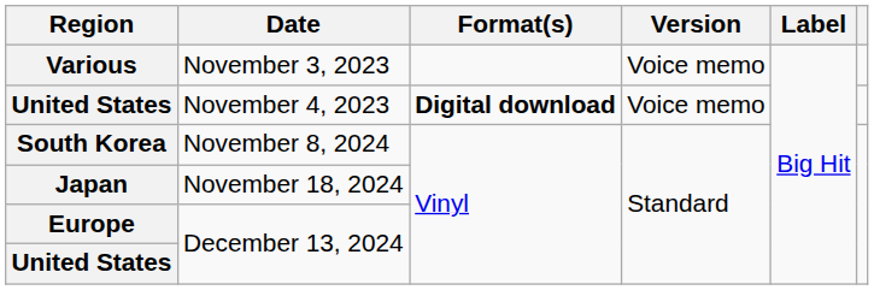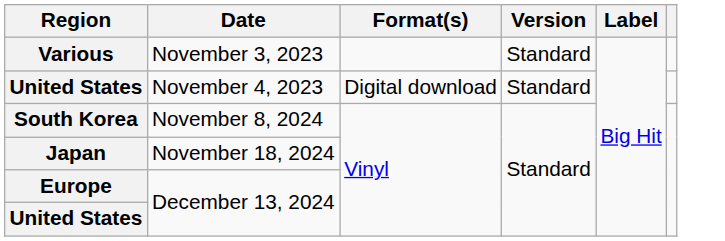Various | Version: Voice memo -> Standard
United States / November 4, 2023 | Format(s): bold -> normal
United States / November 4, 2023 | Version: Voice memo -> Standard
